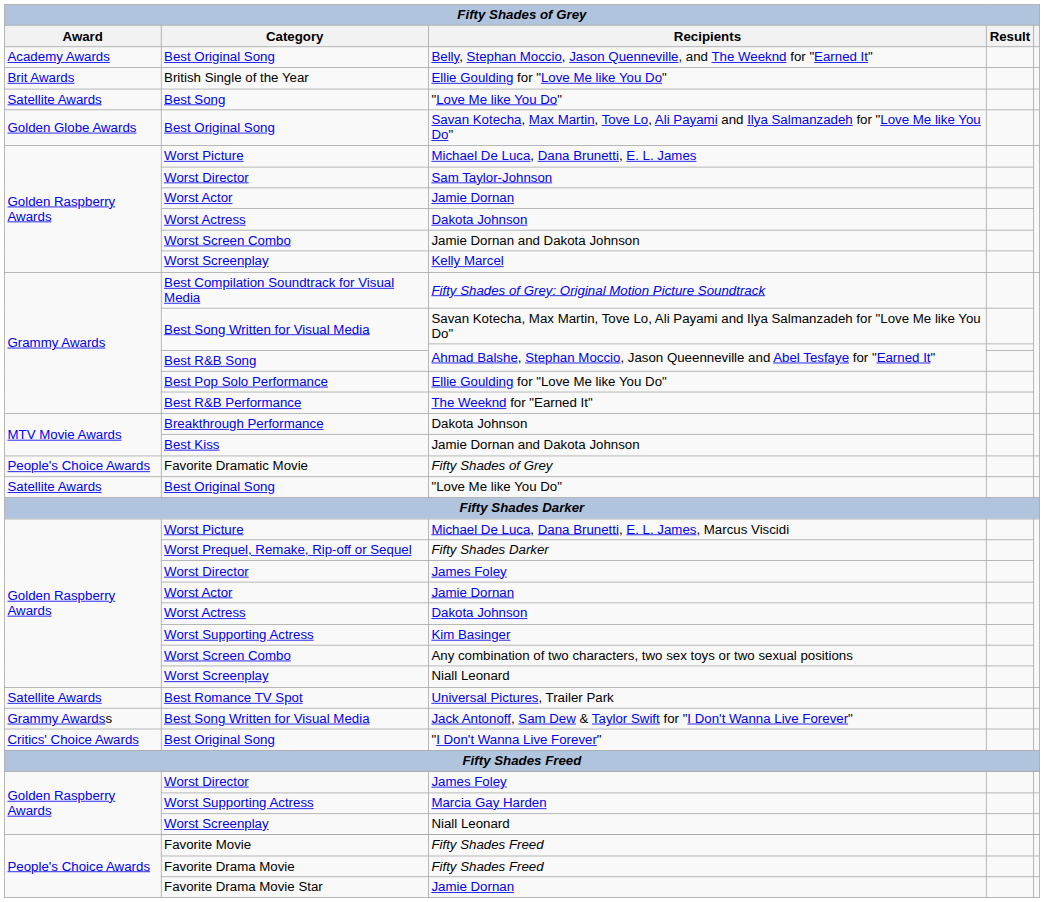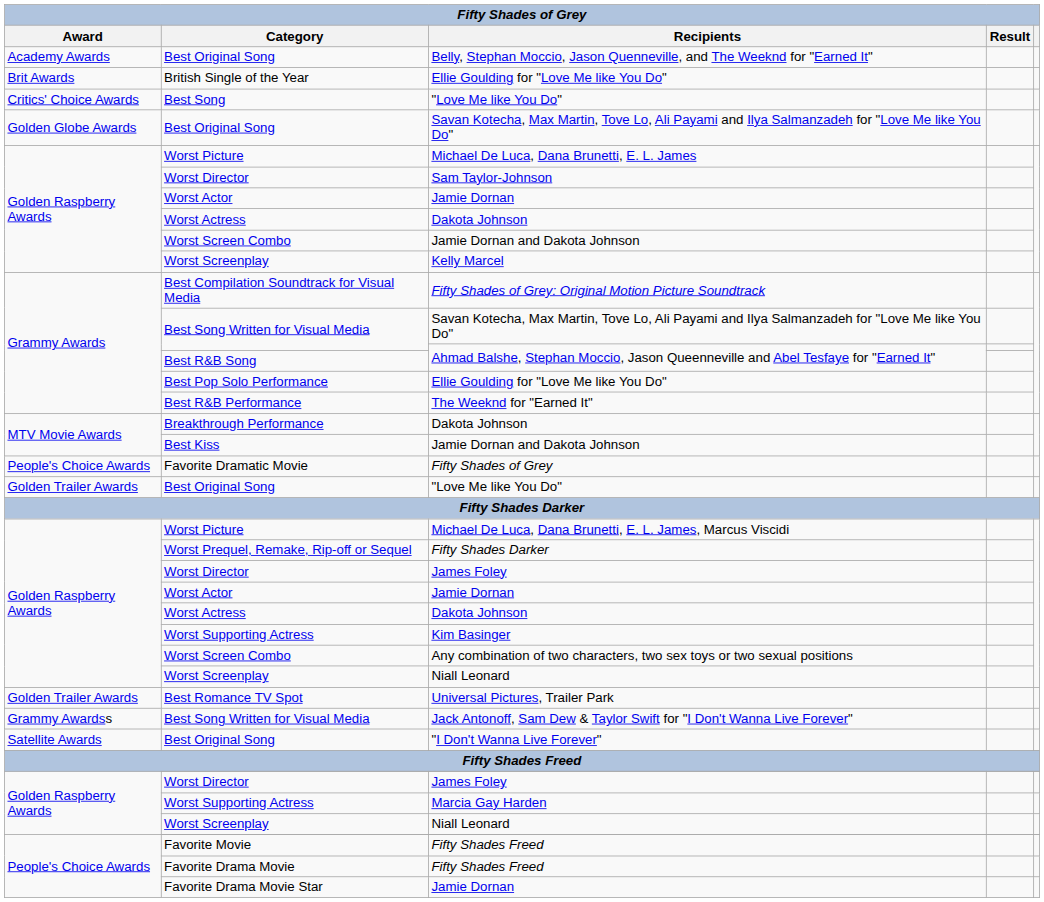Best Song / "Love Me like You Do" | Award: Satellite Awards -> Critics' Choice Awards
Best Original Song / "Love Me like You Do" | Award: Satellite Awards -> Golden Trailer Awards
Universal Pictures, Trailer Park | Award: Satellite Awards -> Golden Trailer Awards
"I Don't Wanna Live Forever" | Award: Critics' Choice Awards -> Satellite Awards
